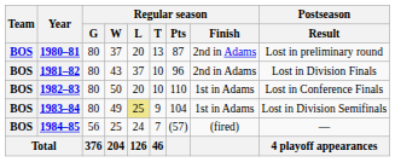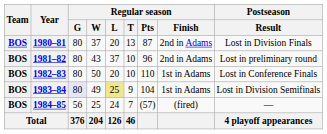1980–81 | Postseason / Result: Lost in preliminary round -> Lost in Division Finals
1981–82 | Postseason / Result: Lost in Division Finals -> Lost in preliminary round
1983–84 | Regular season / G: no background -> lavender background
